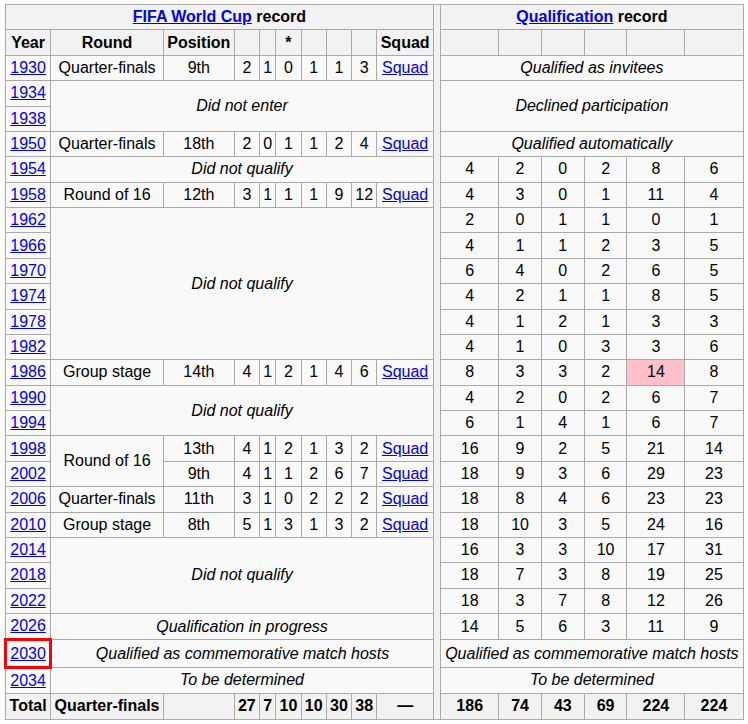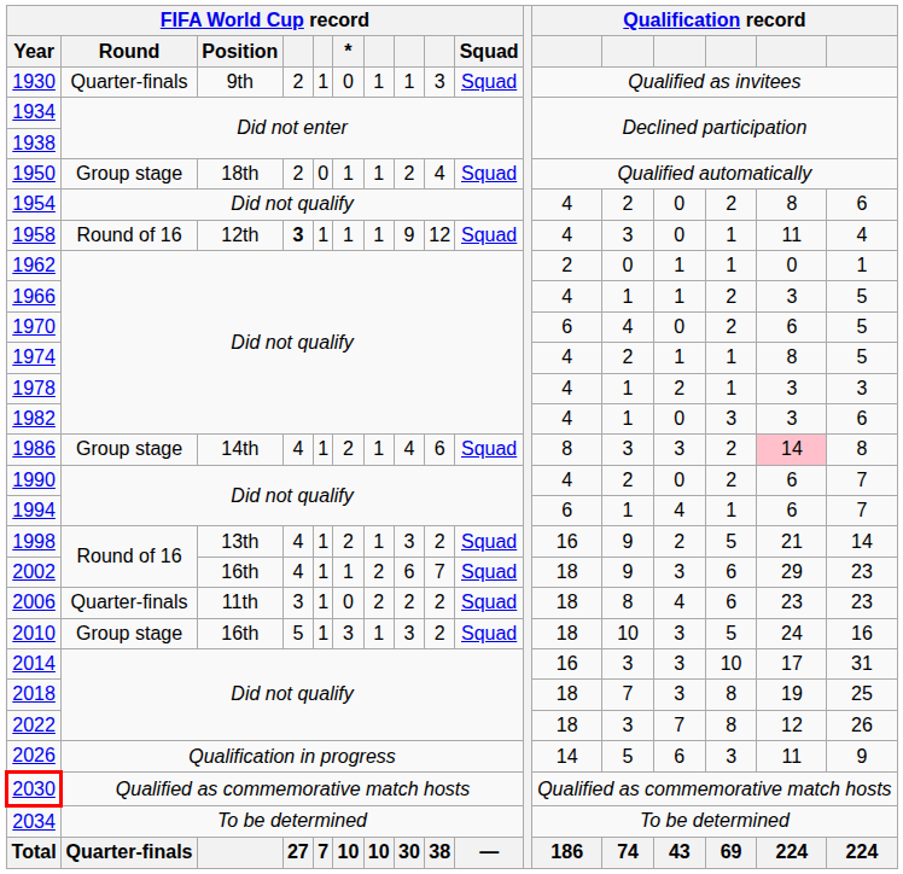1950 | FIFA World Cup record / Round: Quarter-finals -> Group stage
1958 | column 4: normal -> bold
2002 | FIFA World Cup record / Position: 9th -> 16th
2010 | FIFA World Cup record / Position: 8th -> 16th
